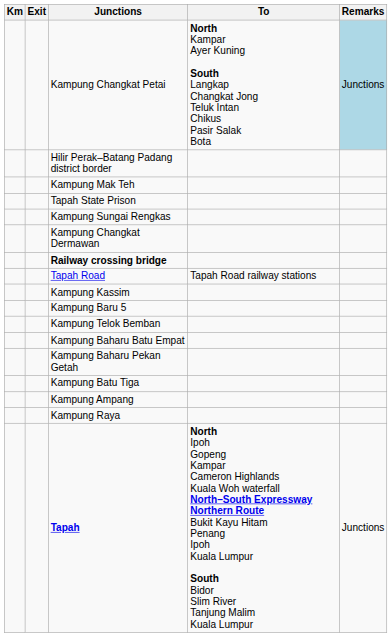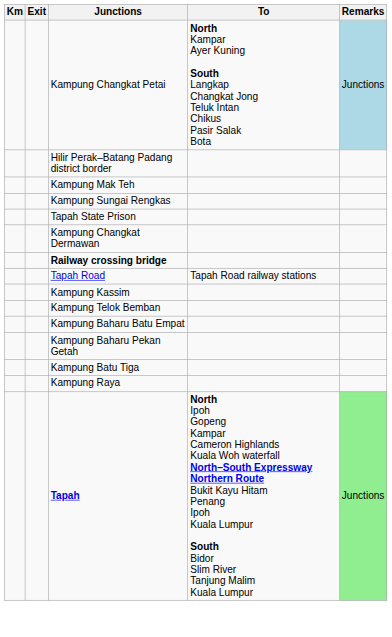rows swapped: Kampung Sungai Rengkas <-> Tapah State Prison
- row: Kampung Baru 5
- row: Kampung Ampang
Tapah | Remarks: no background -> lightgreen background
